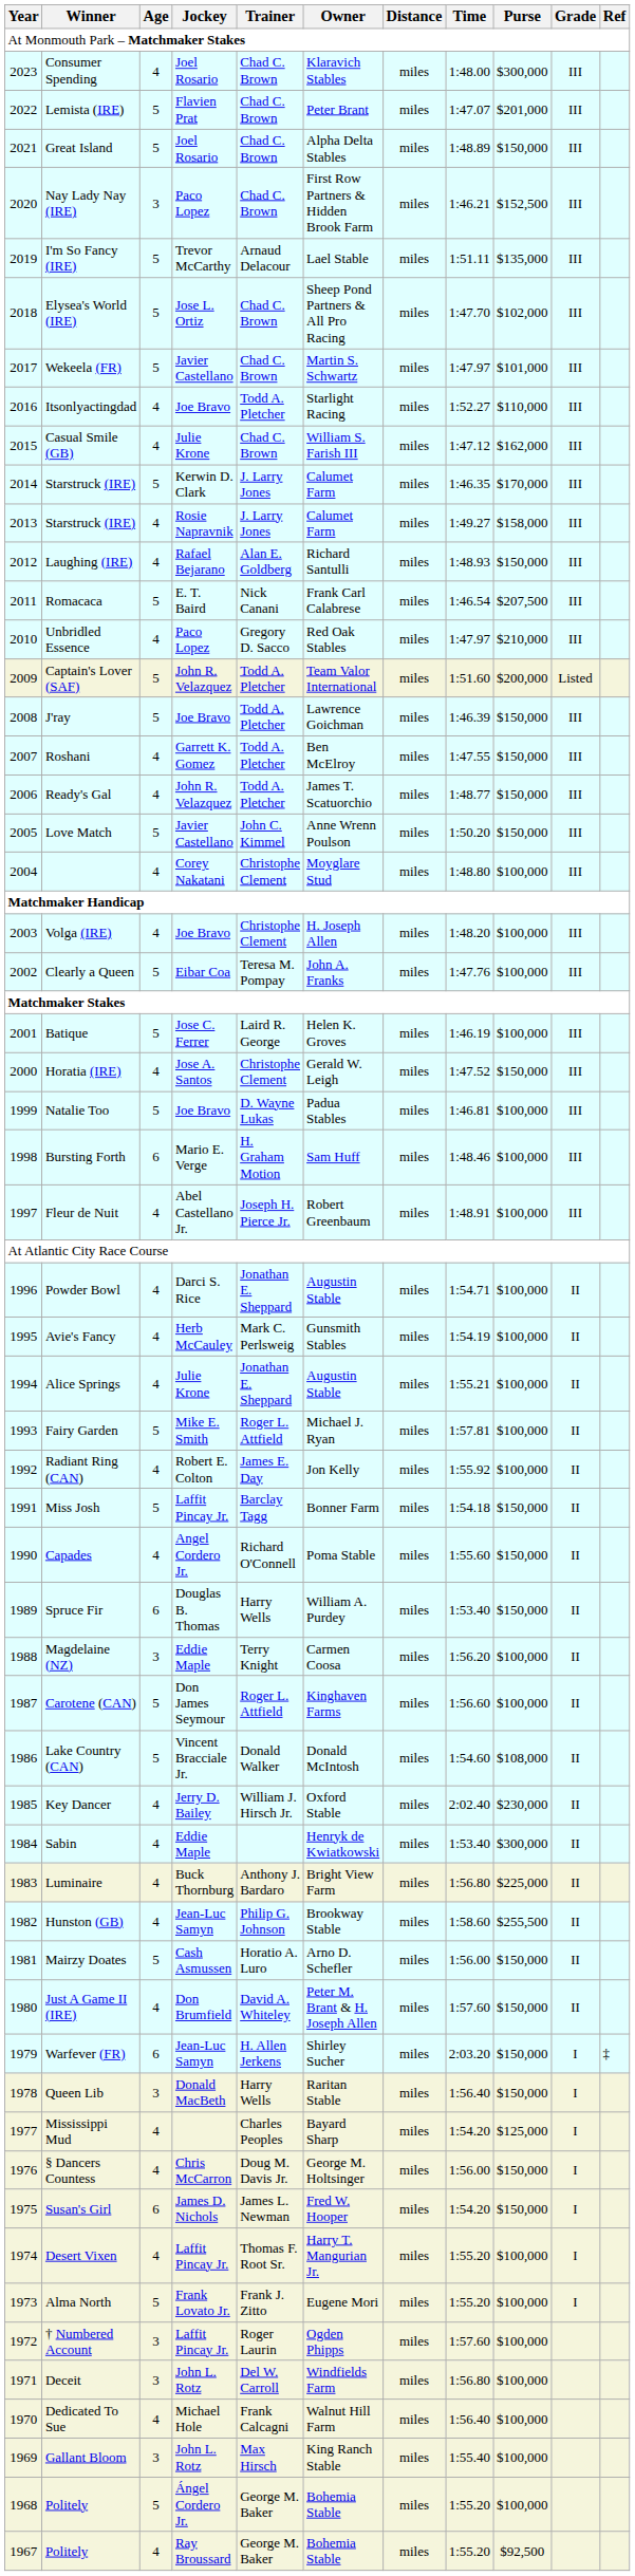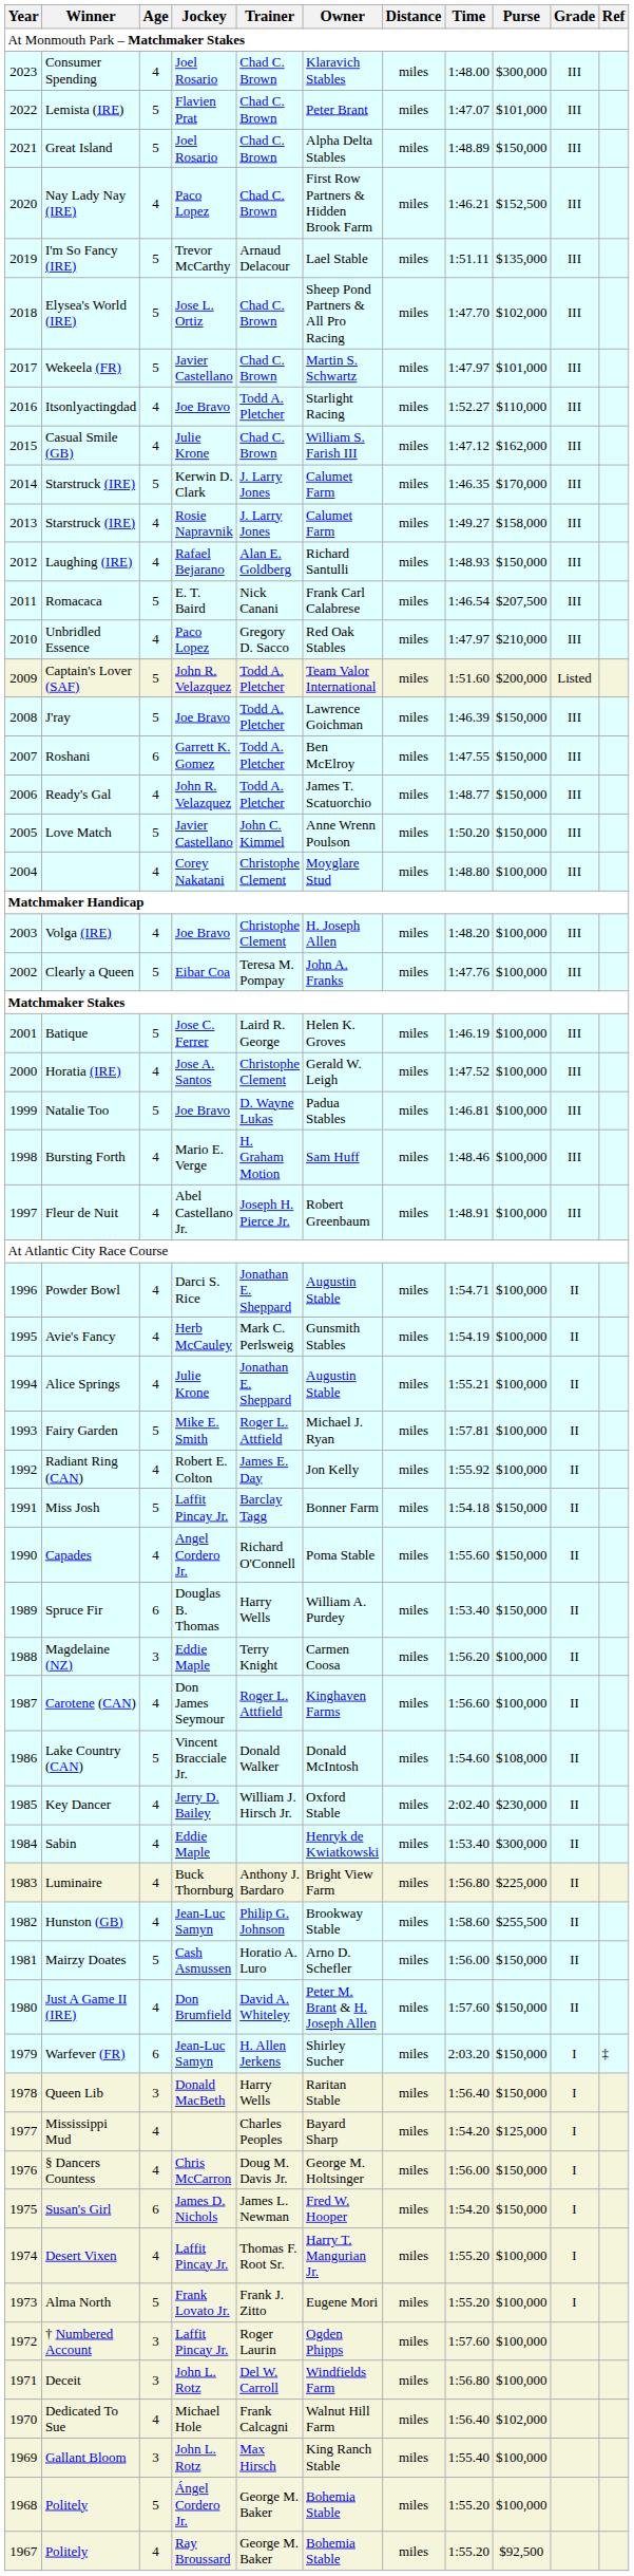Lemista (IRE) | Purse: $201,000 -> $101,000
Nay Lady Nay (IRE) | Age: 3 -> 4
Roshani | Age: 4 -> 6
Horatia (IRE) | Purse: $150,000 -> $100,000
Bursting Forth | Age: 6 -> 4
Carotene (CAN) | Age: 5 -> 4
Dedicated To Sue | Purse: $100,000 -> $102,000
